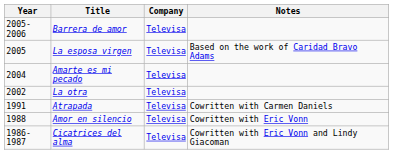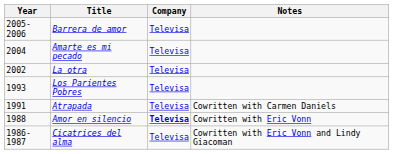- row: 2005 | La esposa virgen | Televisa | Based on the work of Caridad Bravo Adams
+ row: 1993 | Los Parientes Pobres | Televisa
Amor en silencio | Company: normal -> bold
